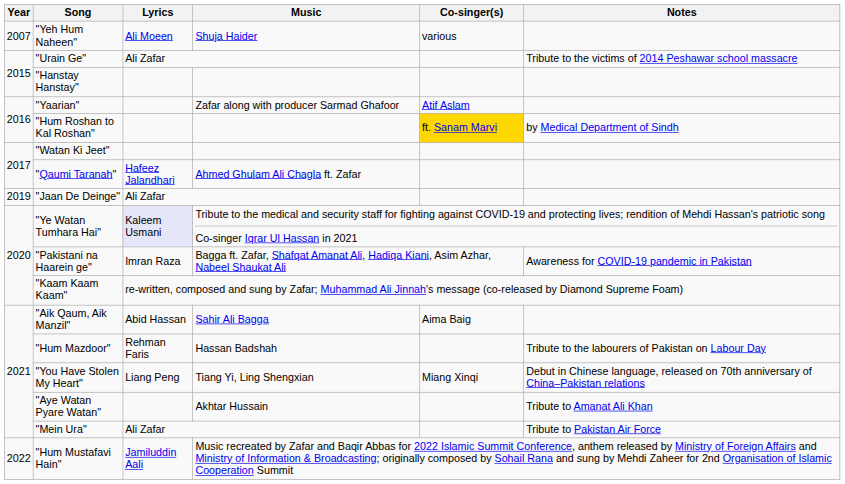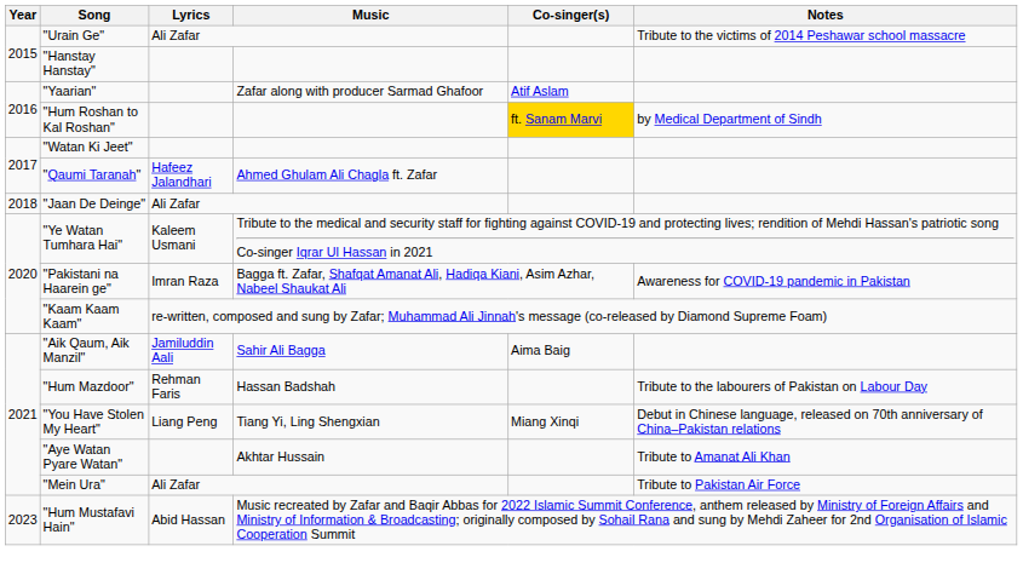- row: 2007 | "Yeh Hum Naheen" | Ali Moeen | Shuja Haider | various
"Jaan De Deinge" | Year: 2019 -> 2018
"Ye Watan Tumhara Hai" | Lyrics: lavender background -> no background
"Aik Qaum, Aik Manzil" | Lyrics: Abid Hassan -> Jamiluddin Aali
"Hum Mustafavi Hain" | Year: 2022 -> 2023
"Hum Mustafavi Hain" | Lyrics: Jamiluddin Aali -> Abid Hassan
